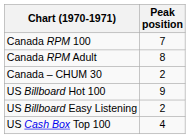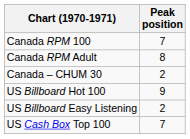US Cash Box Top 100 | Peak position: 4 -> 7
